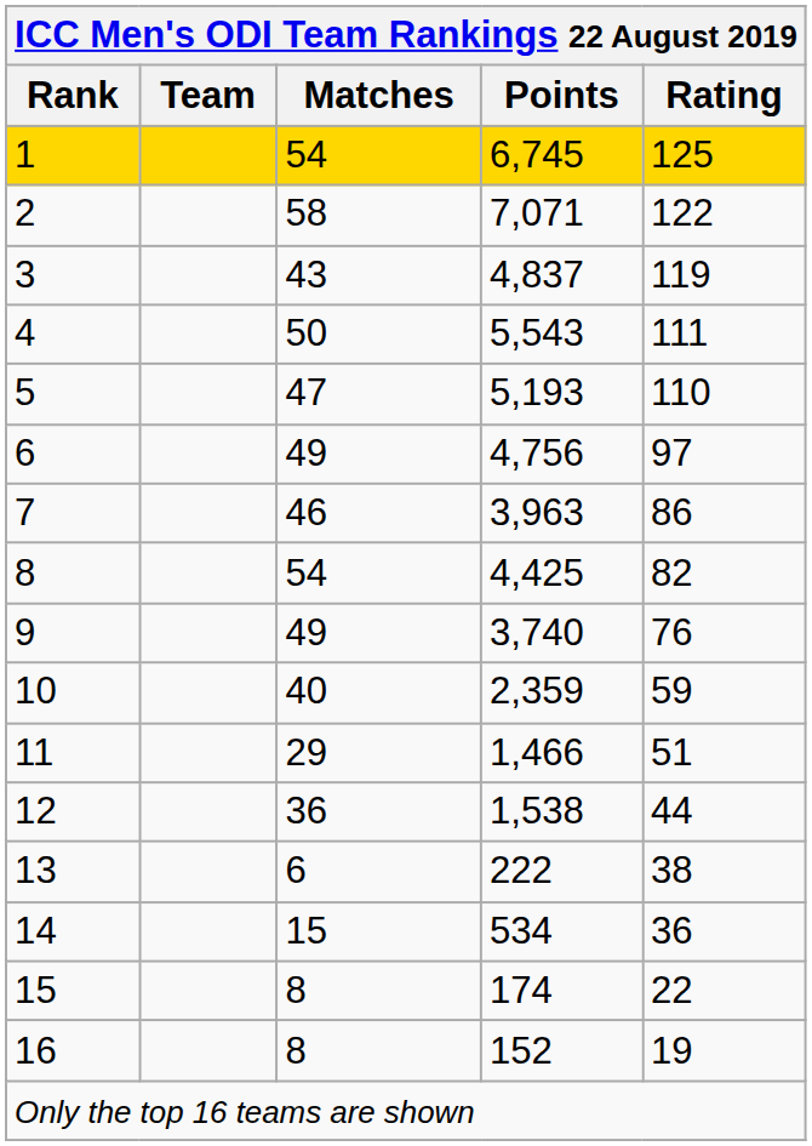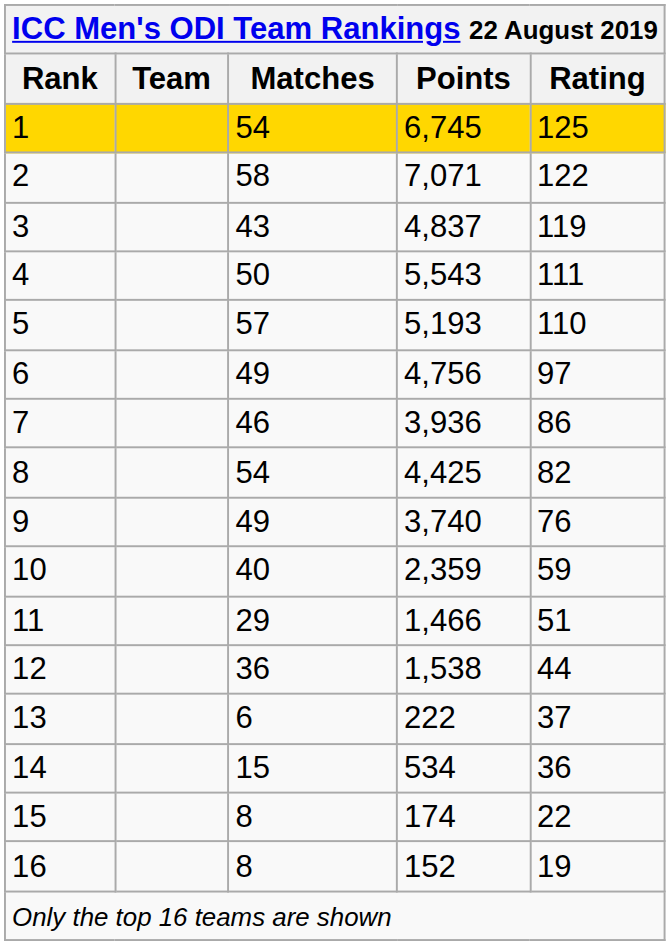5 | Matches: 47 -> 57
7 | Points: 3,963 -> 3,936
13 | Rating: 38 -> 37
